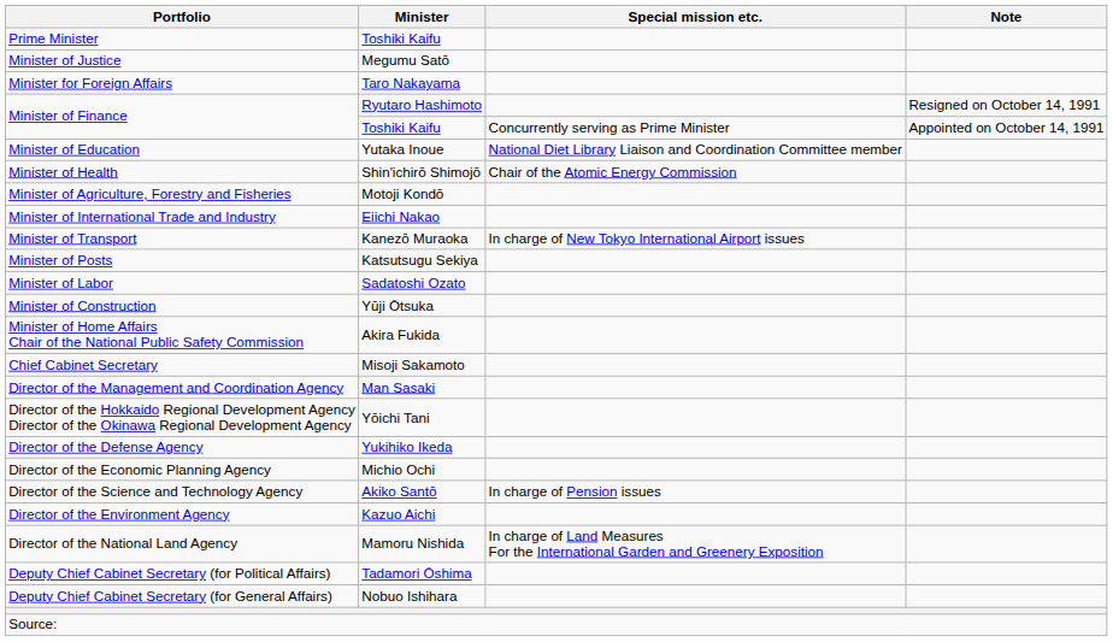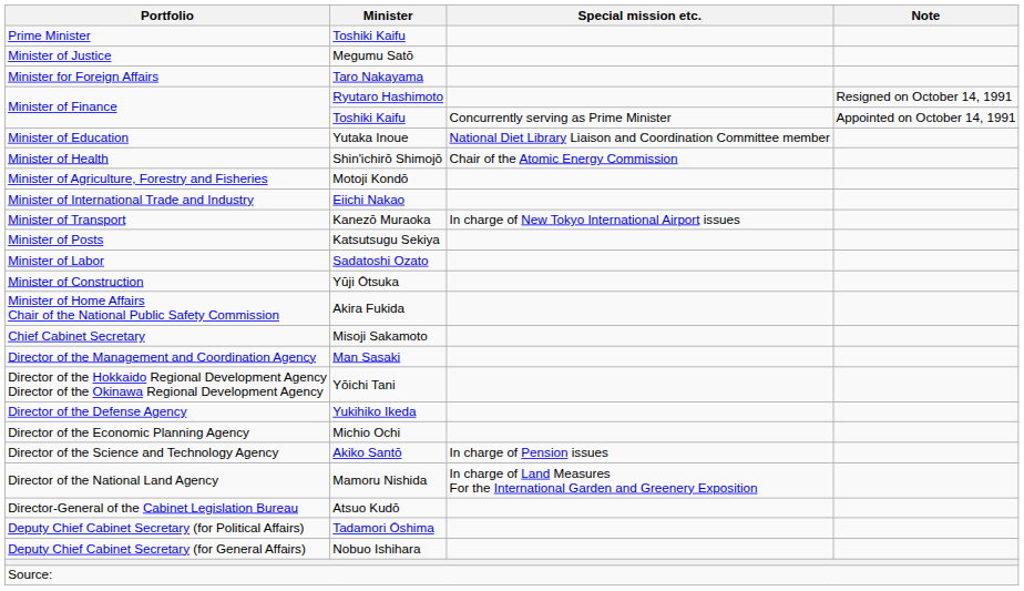- row: Director of the Environment Agency | Kazuo Aichi
+ row: Director-General of the Cabinet Legislation Bureau | Atsuo Kudō
